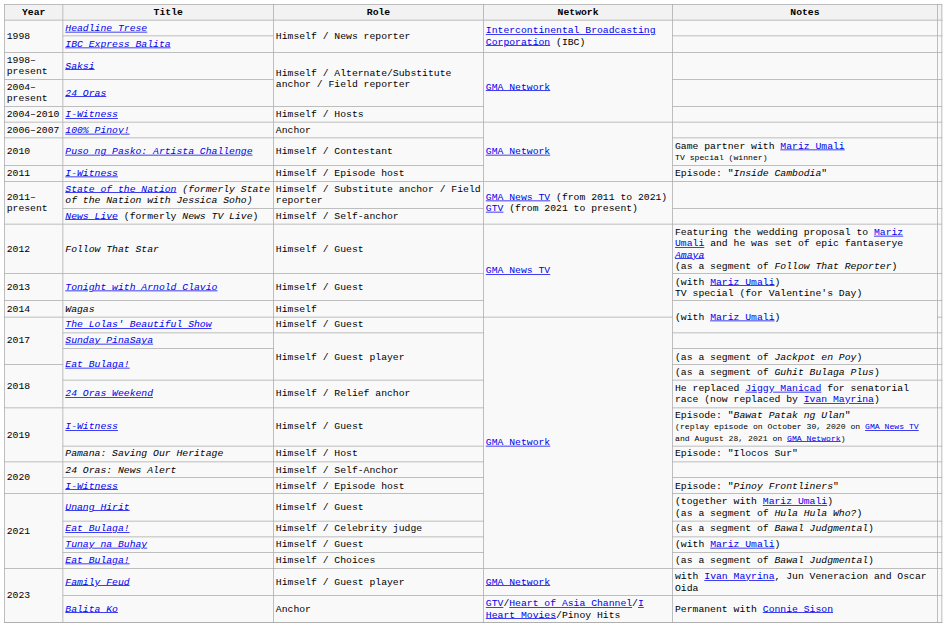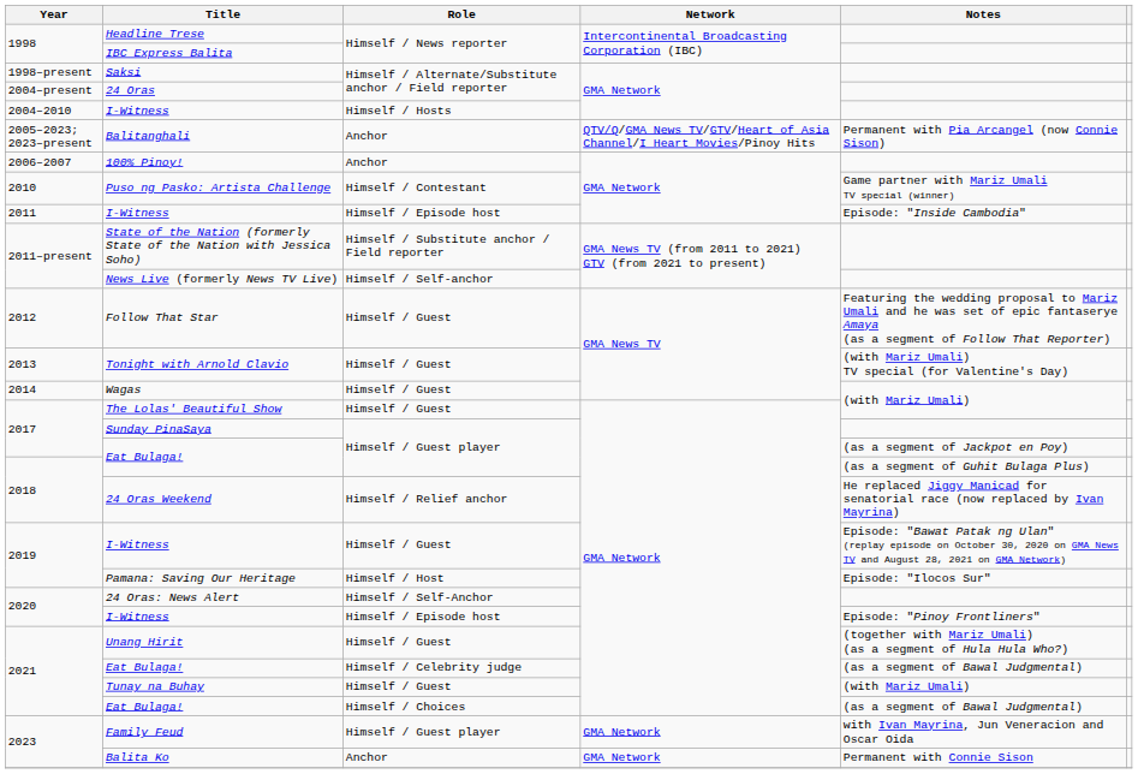+ row: 2005–2023; 2023–present | Balitanghali | Anchor | QTV/Q/GMA News TV/GTV/Heart of Asia Channel/I Heart Movies/Pinoy Hits | Permanent with Pia Arcangel (now Connie Sison)
Wagas | Role: Himself -> Himself / Guest
Balita Ko | Network: GTV/Heart of Asia Channel/I Heart Movies/Pinoy Hits -> GMA Network
